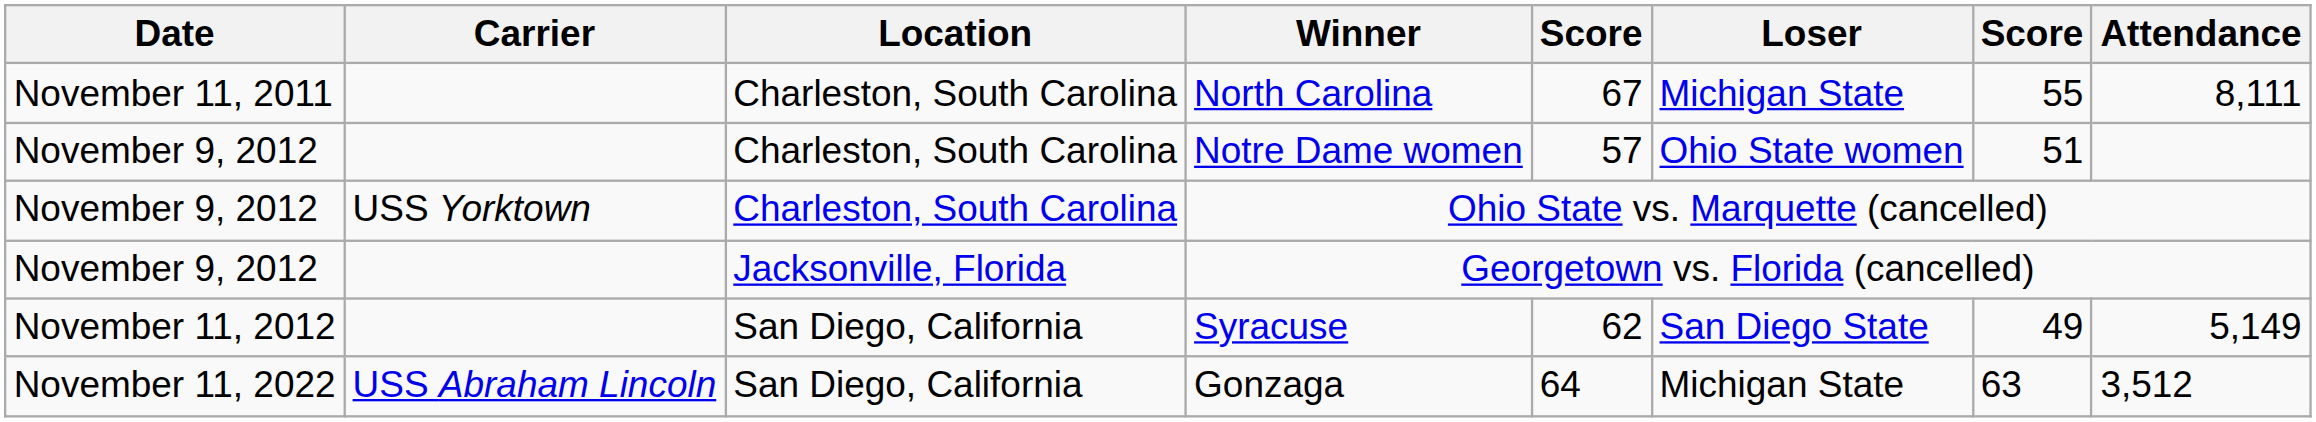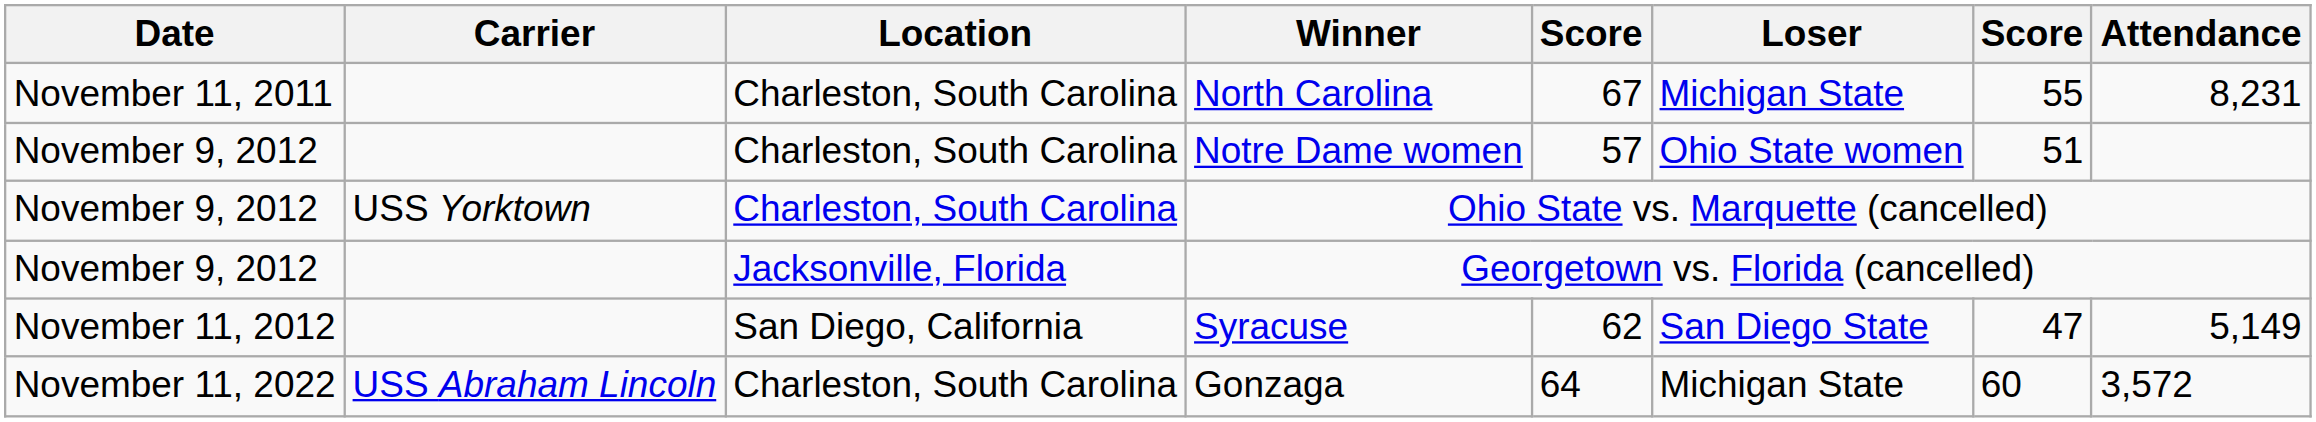North Carolina | Attendance: 8,111 -> 8,231
Syracuse | column 7: 49 -> 47
Gonzaga | Location: San Diego, California -> Charleston, South Carolina
Gonzaga | column 7: 63 -> 60
Gonzaga | Attendance: 3,512 -> 3,572
